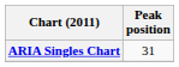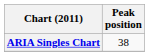ARIA Singles Chart | Peak position: 31 -> 38
